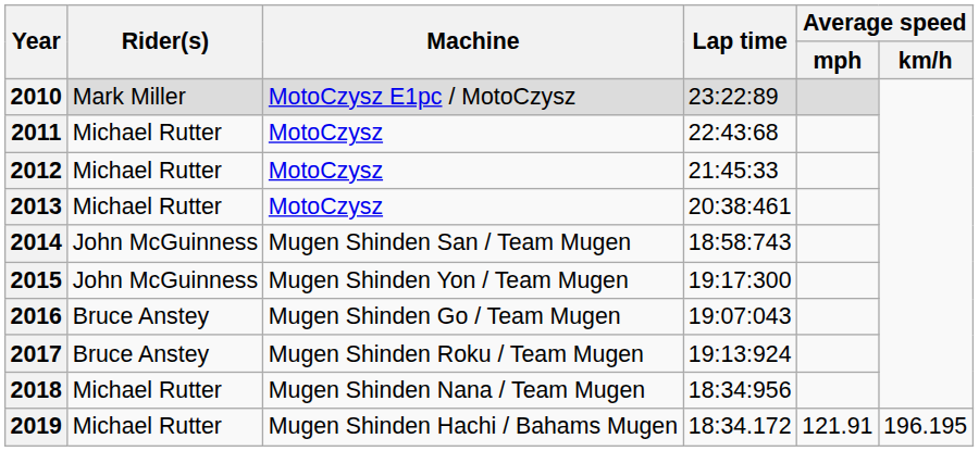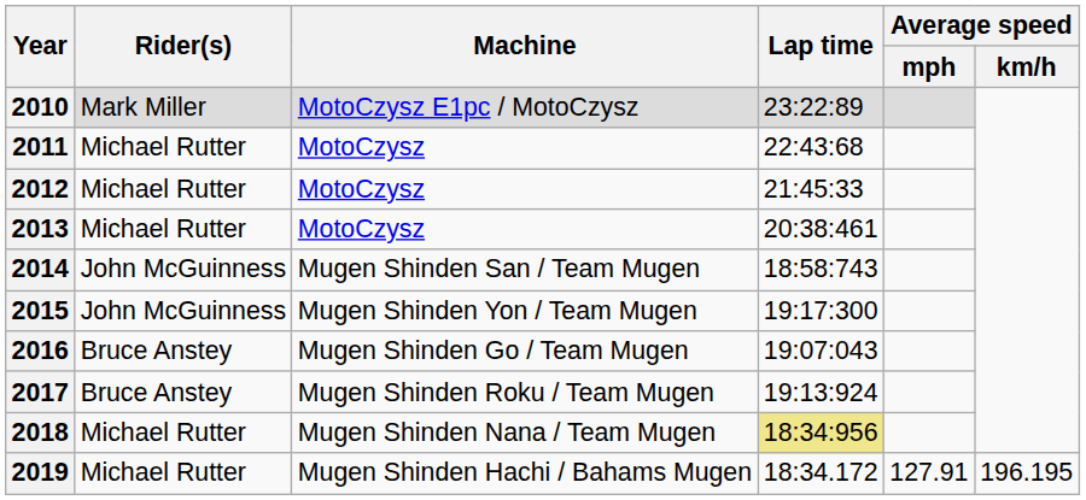2018 | Lap time: no background -> khaki background
2019 | Average speed / mph: 121.91 -> 127.91
